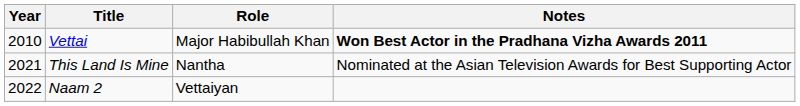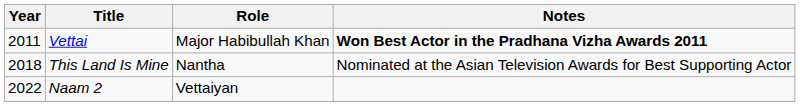Vettai | Year: 2010 -> 2011
This Land Is Mine | Year: 2021 -> 2018
